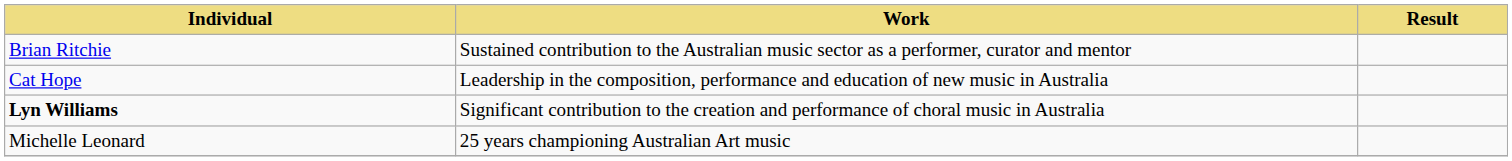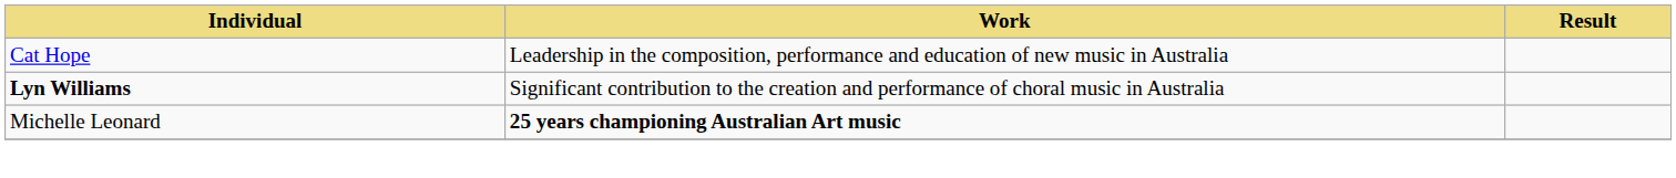- row: Brian Ritchie | Sustained contribution to the Australian music sector as a performer, curator and mentor
Michelle Leonard | Work: normal -> bold
